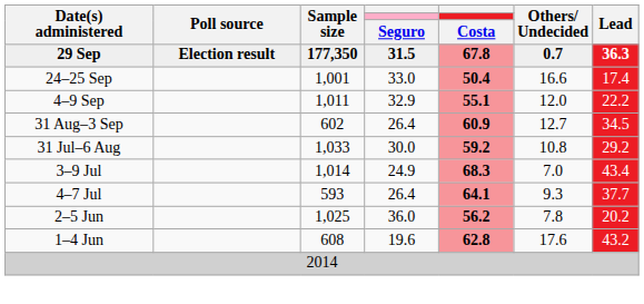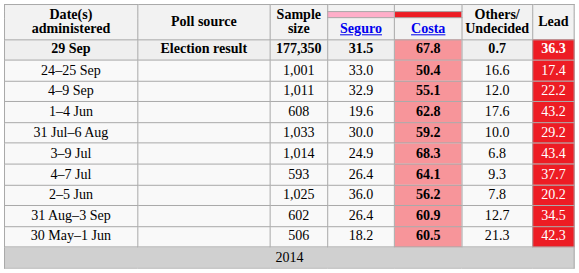rows swapped: 31 Aug–3 Sep <-> 1–4 Jun
31 Jul–6 Aug | Others/ Undecided: 10.8 -> 10.0
3–9 Jul | Others/ Undecided: 7.0 -> 6.8
+ row: 30 May–1 Jun | 506 | 18.2 | 60.5 | 21.3 | 42.3
